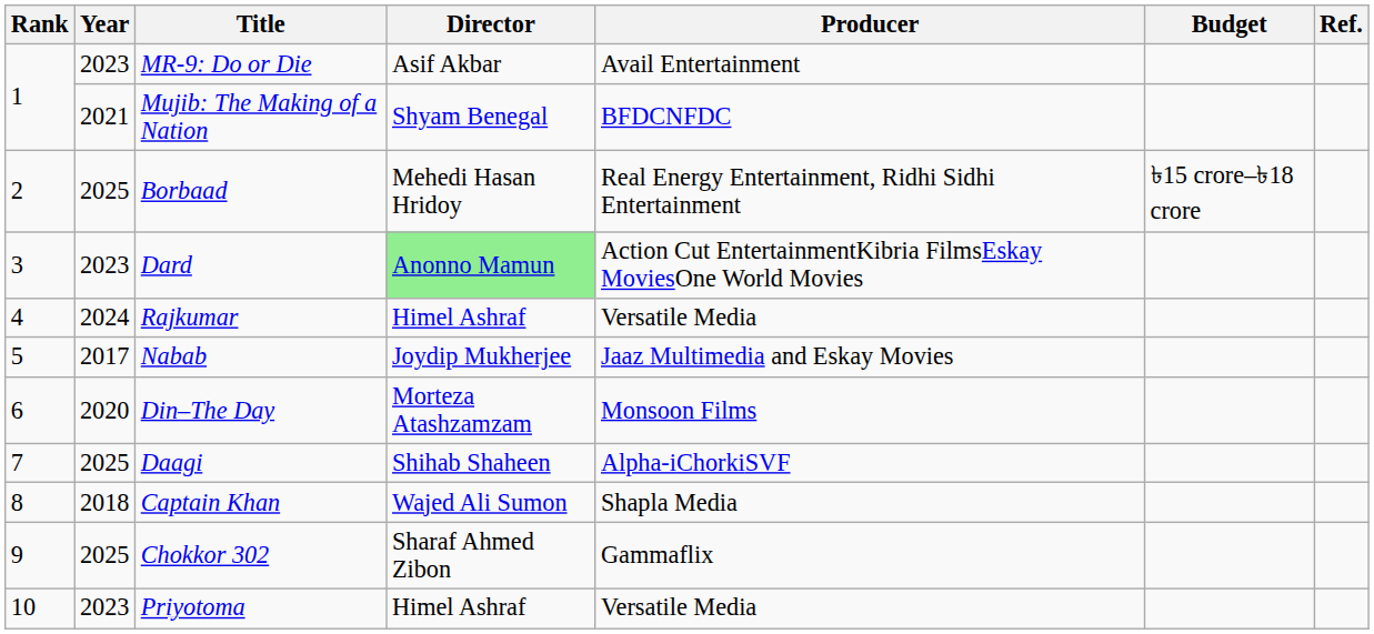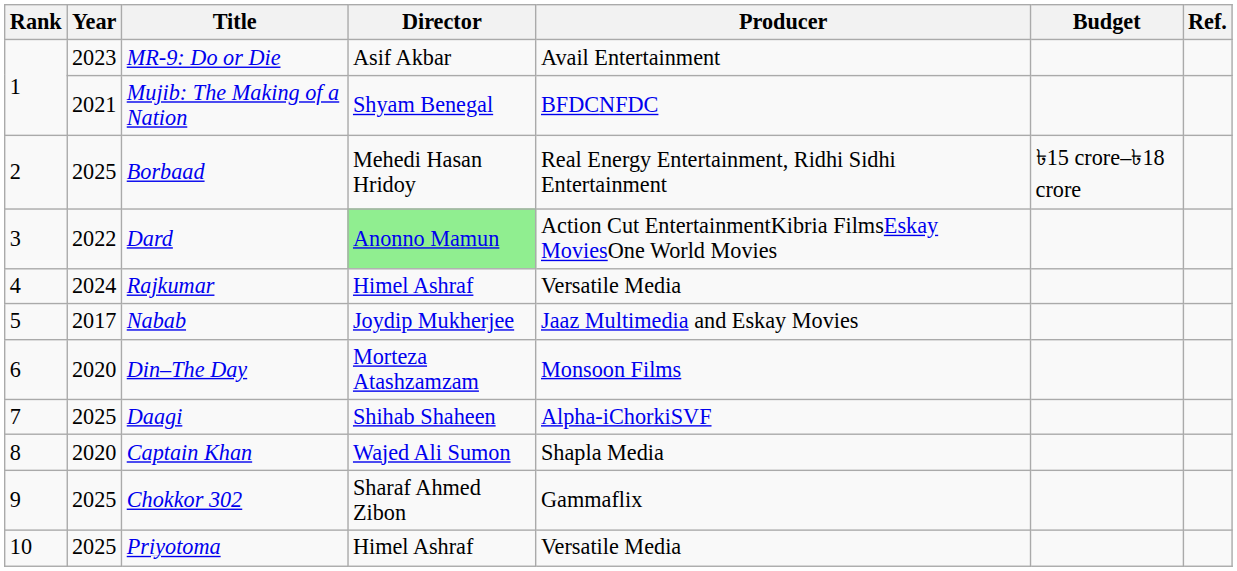Dard | Year: 2023 -> 2022
Captain Khan | Year: 2018 -> 2020
Priyotoma | Year: 2023 -> 2025
